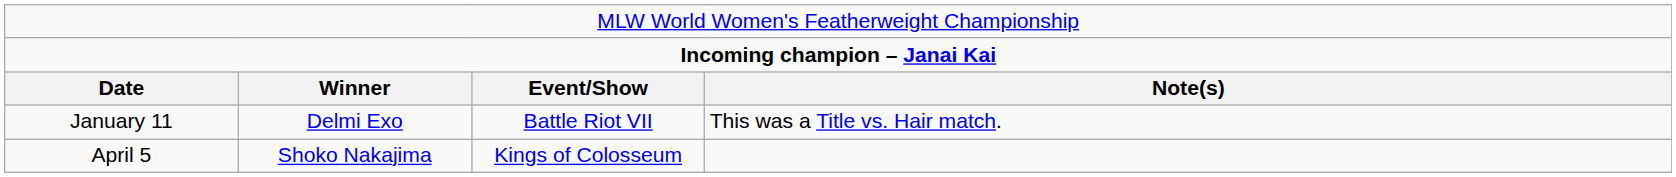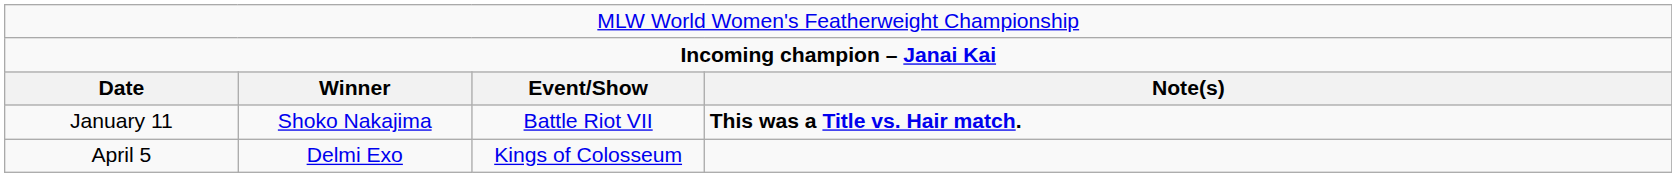January 11 | column 2: Delmi Exo -> Shoko Nakajima
January 11 | column 4: normal -> bold
April 5 | column 2: Shoko Nakajima -> Delmi Exo
